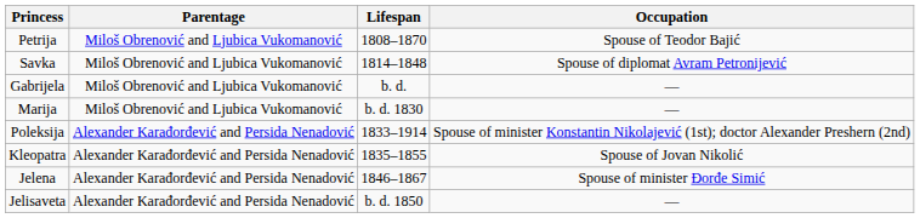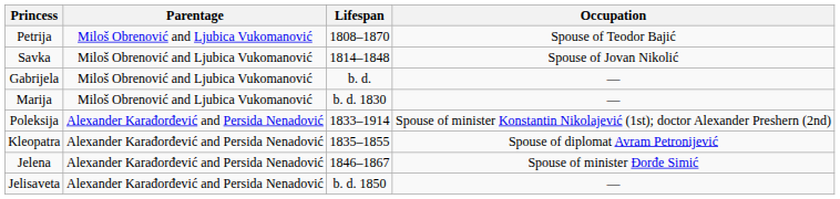Savka | Occupation: Spouse of diplomat Avram Petronijević -> Spouse of Jovan Nikolić
Kleopatra | Occupation: Spouse of Jovan Nikolić -> Spouse of diplomat Avram Petronijević
